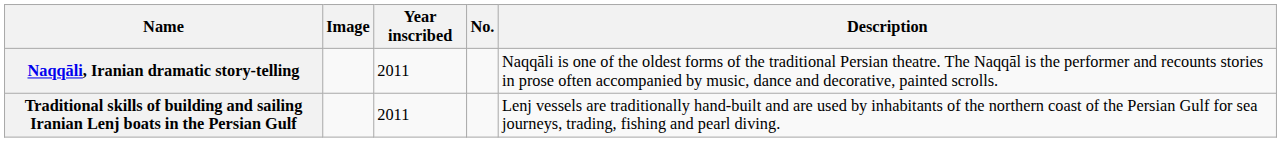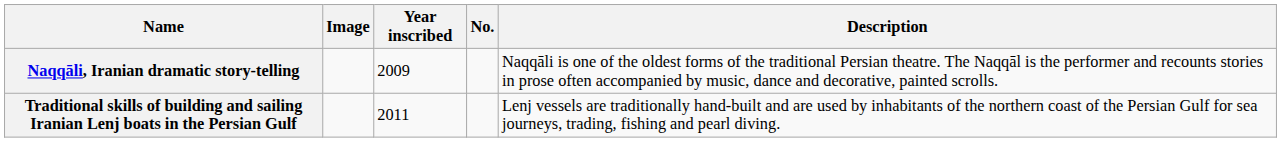Naqqāli, Iranian dramatic story-telling | Year inscribed: 2011 -> 2009
